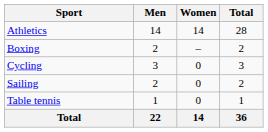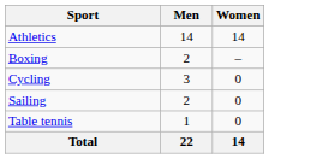- column: Total | 28 | 2 | 3 | 2 | 1 | 36
